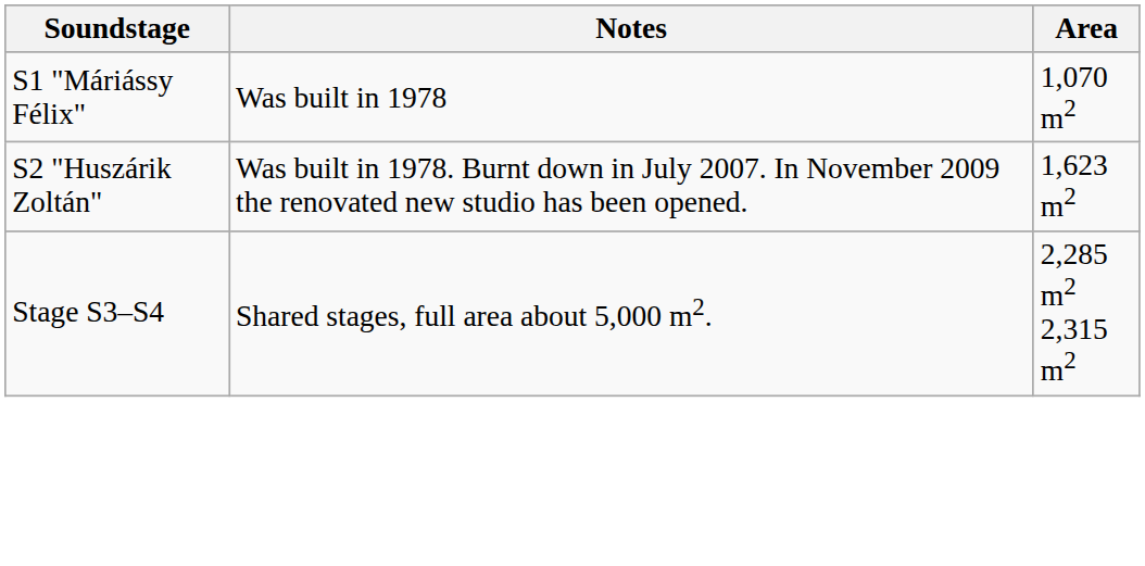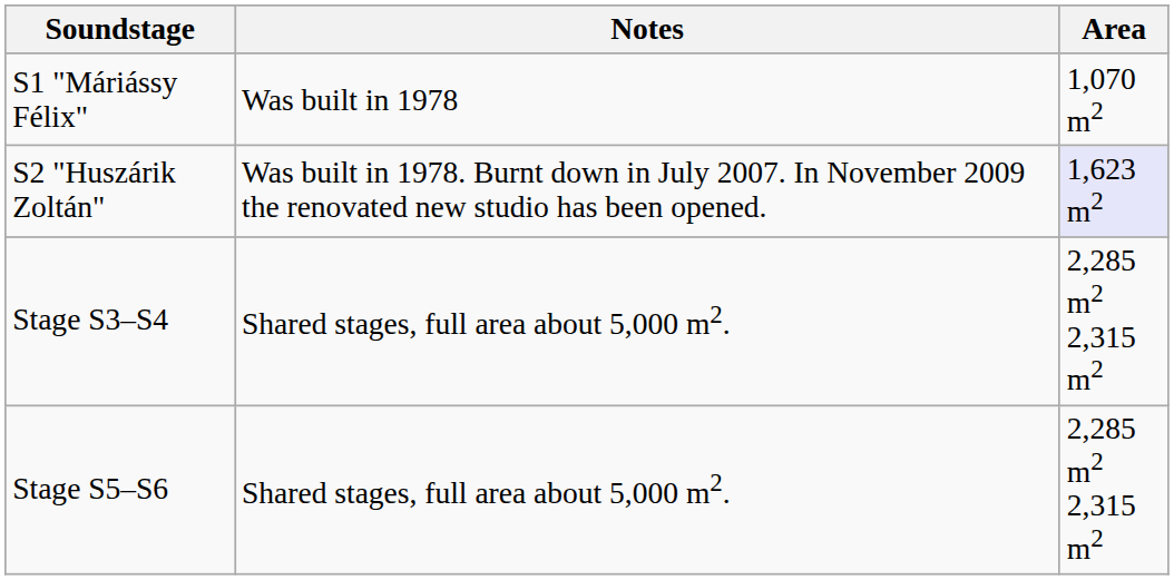S2 "Huszárik Zoltán" | Area: no background -> lavender background
+ row: Stage S5–S6 | Shared stages, full area about 5,000 m2. | 2,285 m2 2,315 m2
